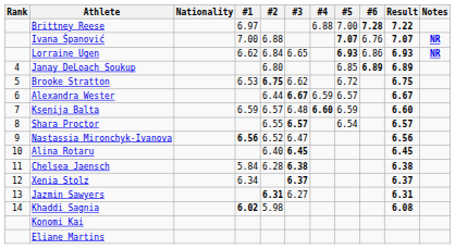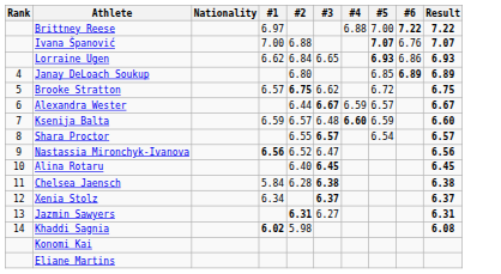- column: Notes | NR | NR
Brittney Reese | #6: 7.28 -> 7.22
Brooke Stratton | #1: 6.53 -> 6.57
